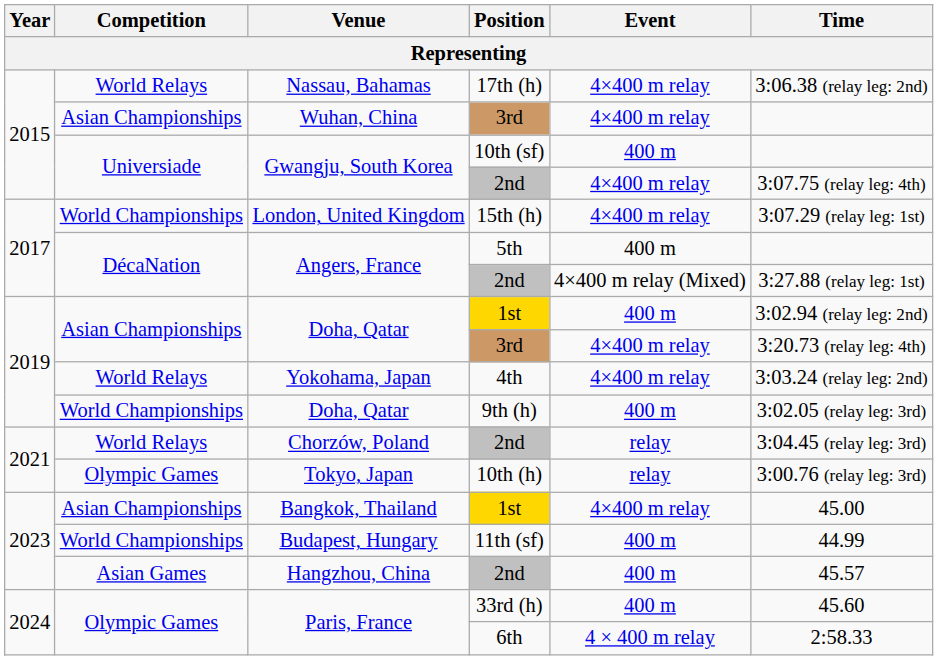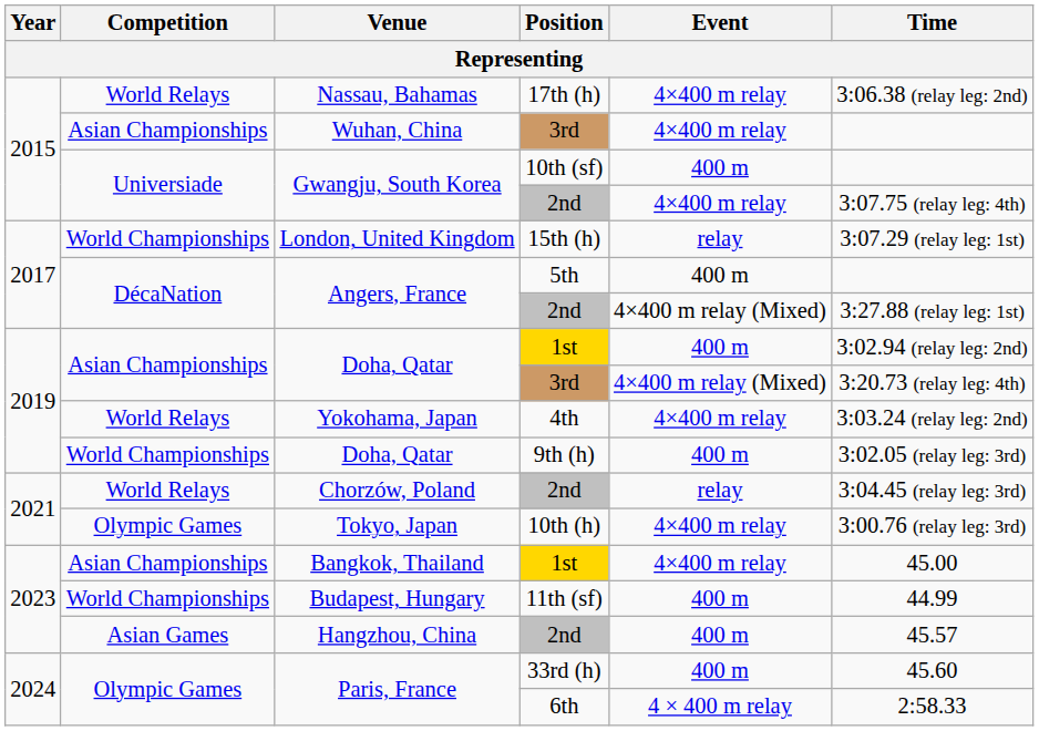London, United Kingdom | Event: 4×400 m relay -> relay
Doha, Qatar / 3rd | Event: 4×400 m relay -> 4×400 m relay (Mixed)
Tokyo, Japan | Event: relay -> 4×400 m relay
